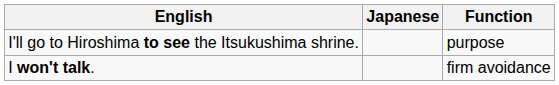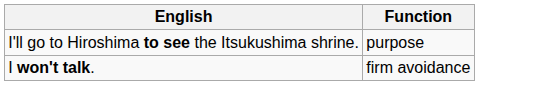- column: Japanese
